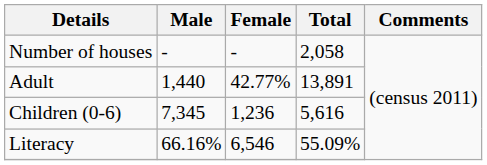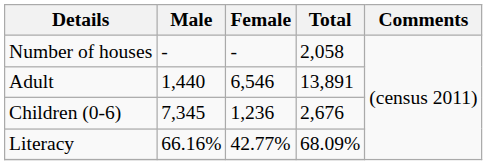Adult | Female: 42.77% -> 6,546
Children (0-6) | Total: 5,616 -> 2,676
Literacy | Female: 6,546 -> 42.77%
Literacy | Total: 55.09% -> 68.09%
